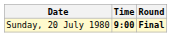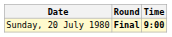columns swapped: Time <-> Round
